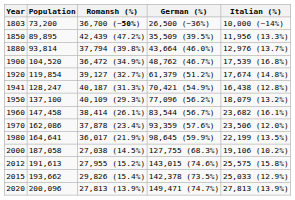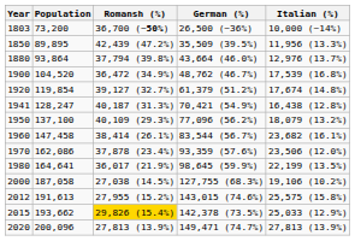1880 | Population: 93,814 -> 93,864
2015 | Romansh (%): no background -> gold background
